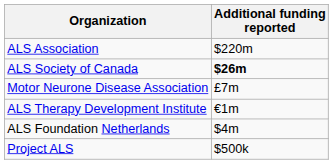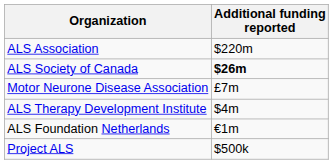ALS Therapy Development Institute | Additional funding reported: €1m -> $4m
ALS Foundation Netherlands | Additional funding reported: $4m -> €1m
